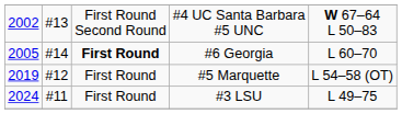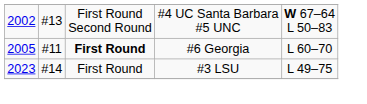#6 Georgia | column 2: #14 -> #11
- row: 2019 | #12 | First Round | #5 Marquette | L 54–58 (OT)
#3 LSU | column 1: 2024 -> 2023
#3 LSU | column 2: #11 -> #14
